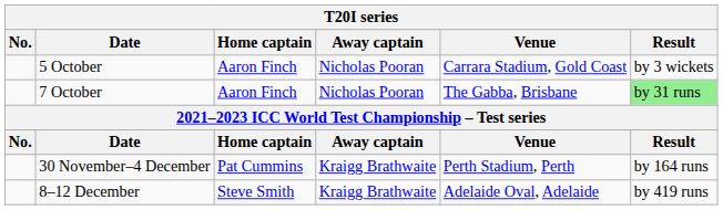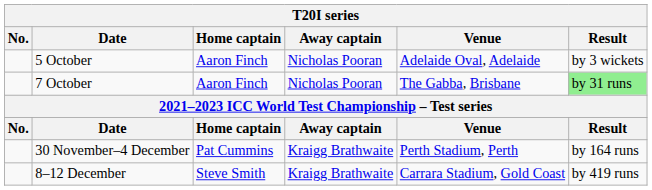5 October | Venue: Carrara Stadium, Gold Coast -> Adelaide Oval, Adelaide
8–12 December | Venue: Adelaide Oval, Adelaide -> Carrara Stadium, Gold Coast
